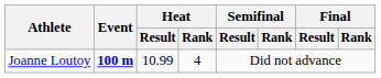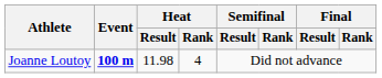Joanne Loutoy | Heat / Result: 10.99 -> 11.98
